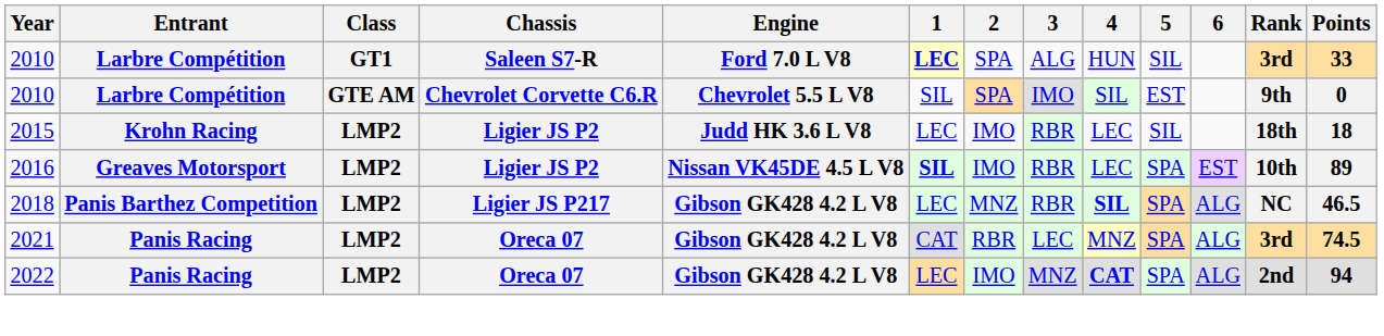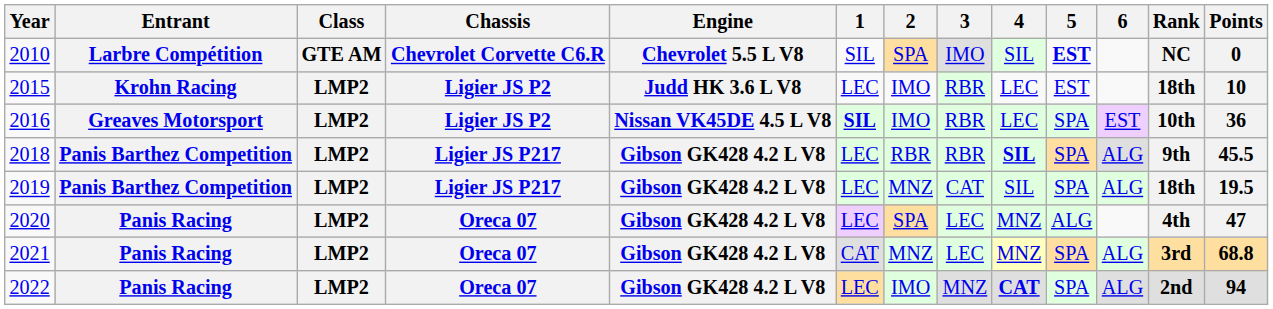- row: 2010 | Larbre Compétition | GT1 | Saleen S7-R | Ford 7.0 L V8 | LEC | SPA | ALG | HUN | SIL | 3rd | 33
2010 / Chevrolet Corvette C6.R | 5: normal -> bold
2010 / Chevrolet Corvette C6.R | Rank: 9th -> NC
2015 | 5: SIL -> EST
2015 | Points: 18 -> 10
2016 | Points: 89 -> 36
2018 | 2: MNZ -> RBR
2018 | Rank: NC -> 9th
2018 | Points: 46.5 -> 45.5
+ row: 2019 | Panis Barthez Competition | LMP2 | Ligier JS P217 | Gibson GK428 4.2 L V8 | LEC | MNZ | CAT | SIL | SPA | ALG | 18th | 19.5
+ row: 2020 | Panis Racing | LMP2 | Oreca 07 | Gibson GK428 4.2 L V8 | LEC | SPA | LEC | MNZ | ALG | 4th | 47
2021 | 2: RBR -> MNZ
2021 | Points: 74.5 -> 68.8
